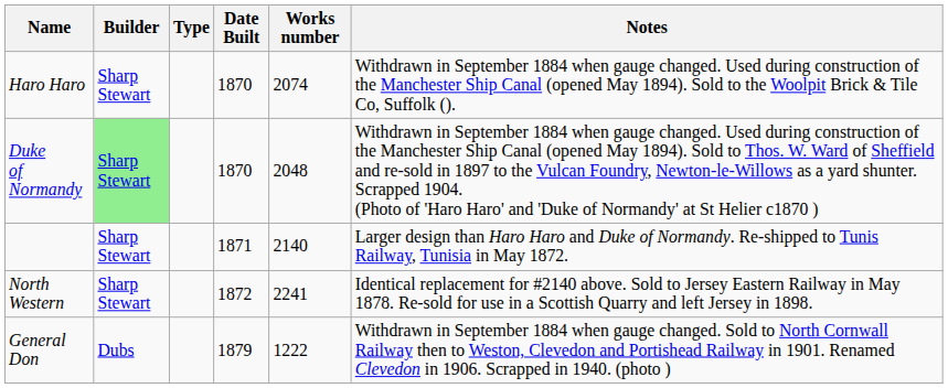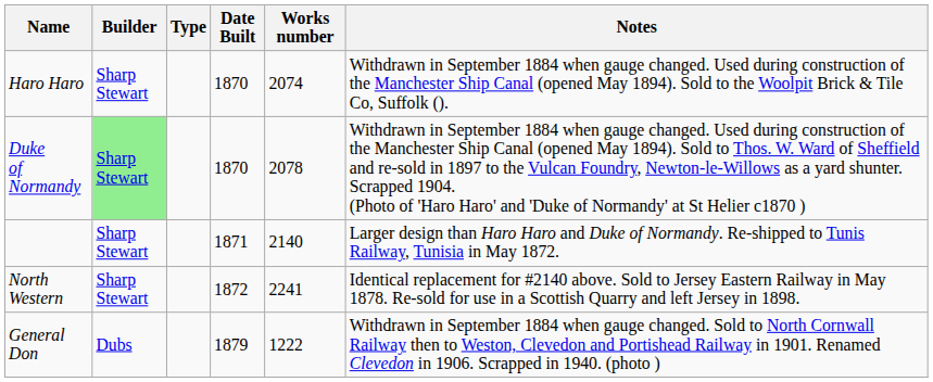Duke of Normandy | Works number: 2048 -> 2078
